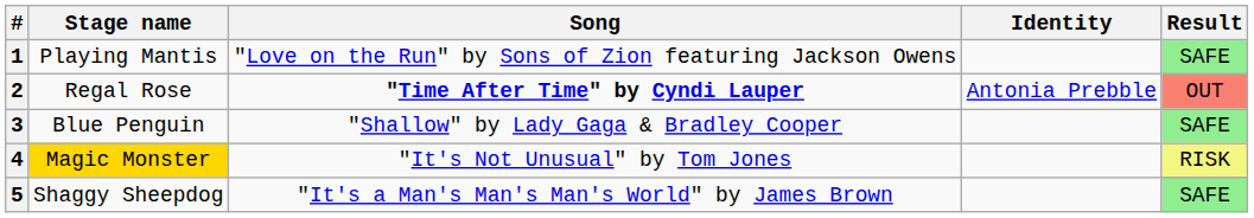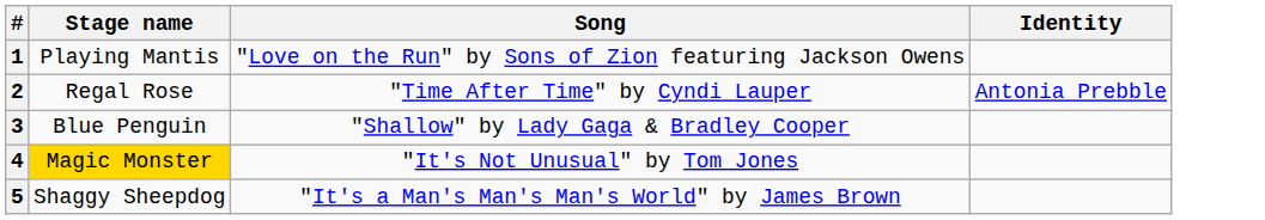- column: Result | SAFE | OUT | SAFE | RISK | SAFE
2 | Song: bold -> normal
